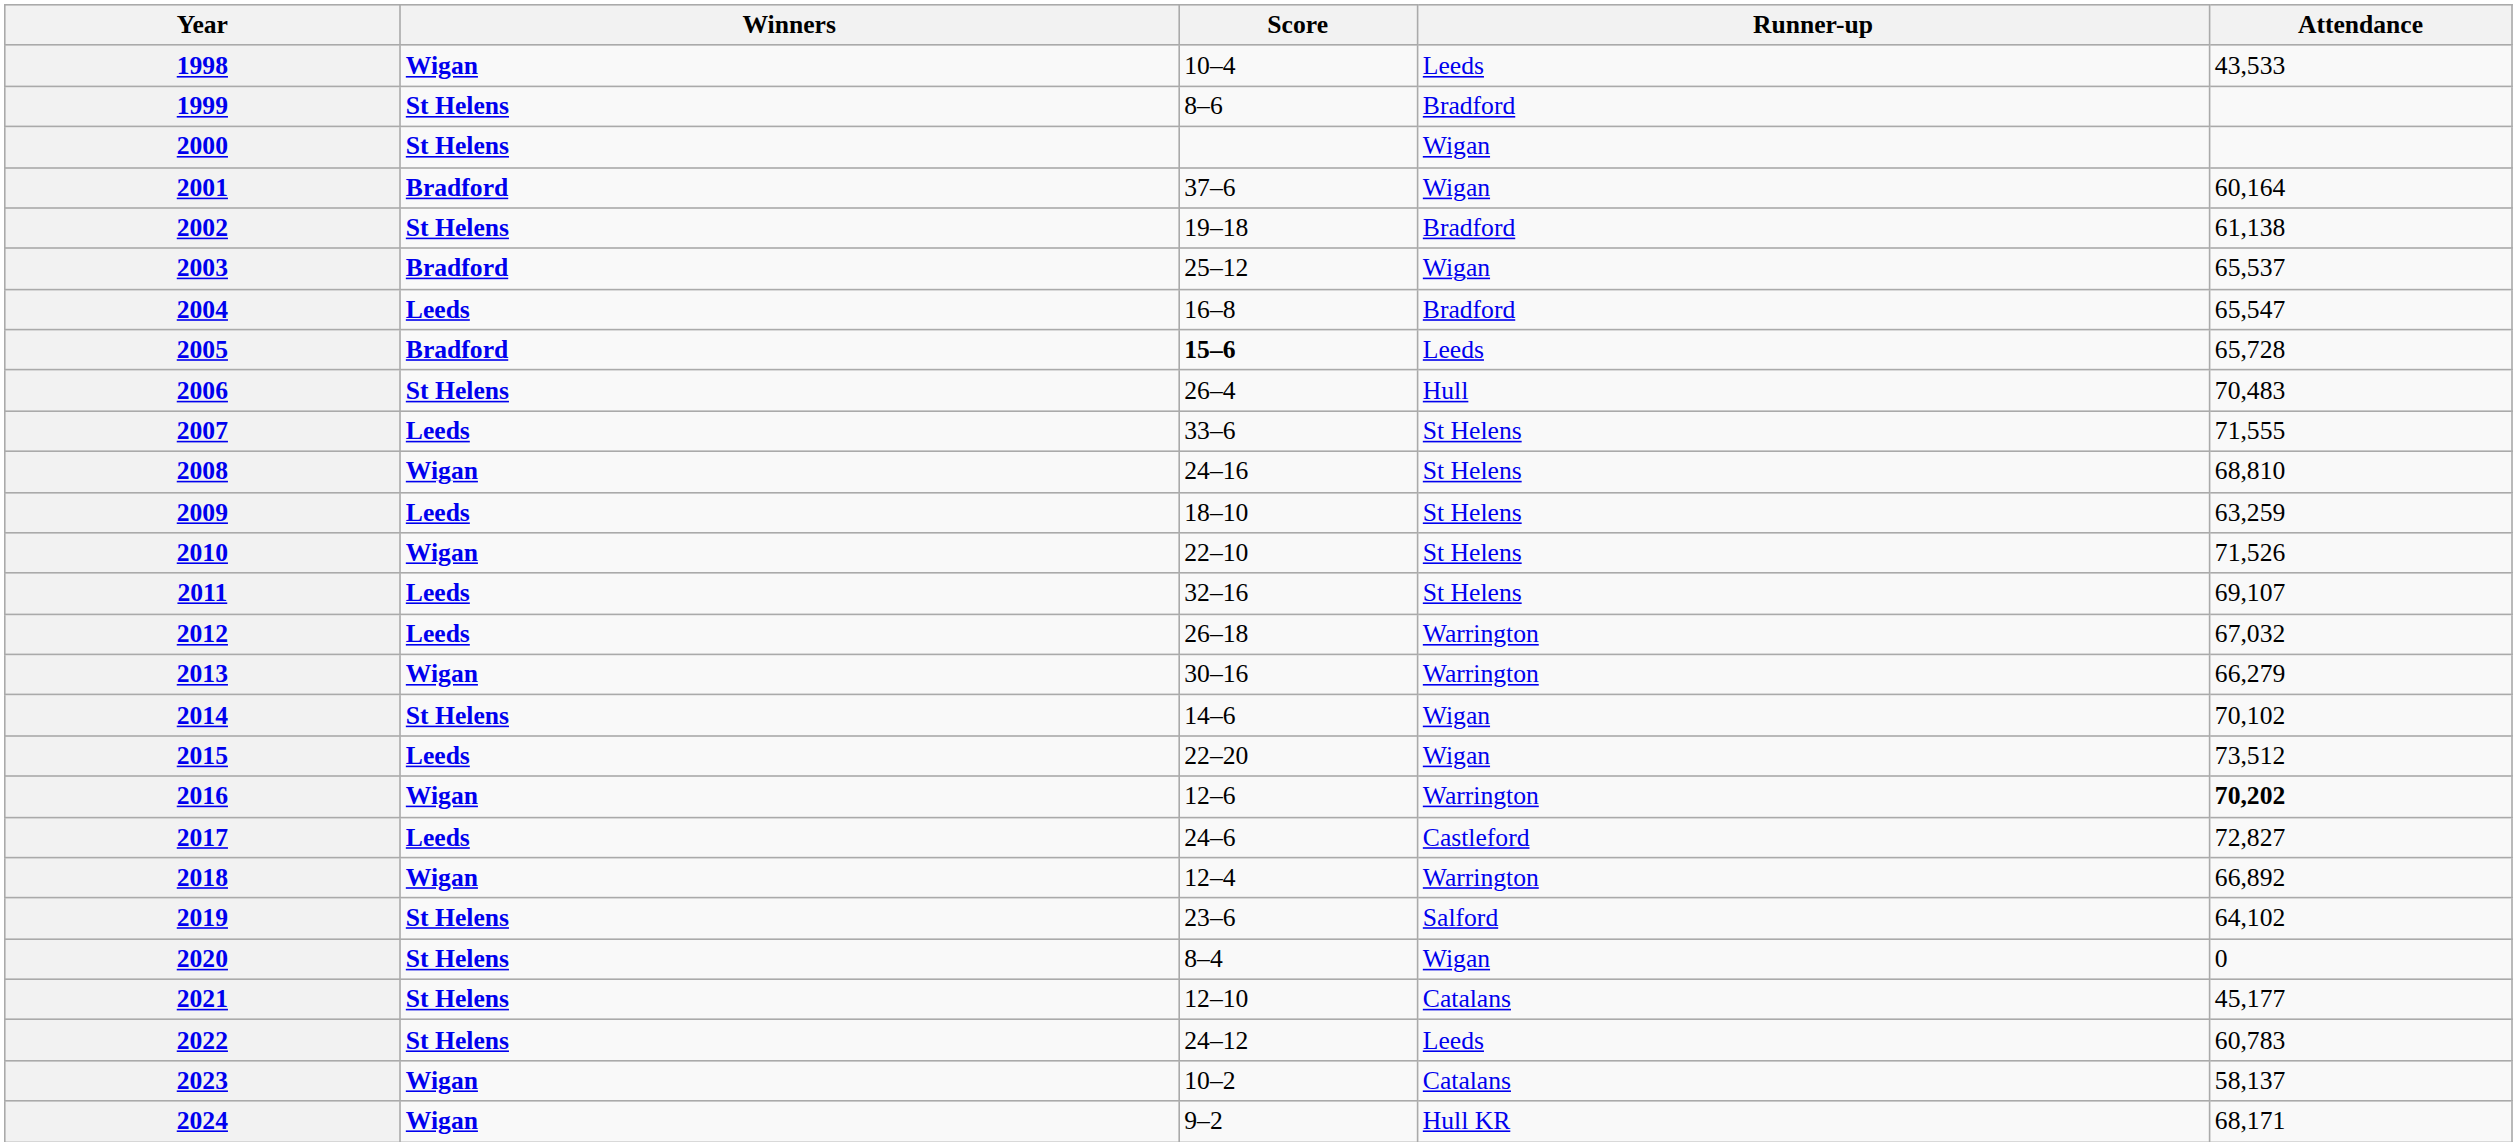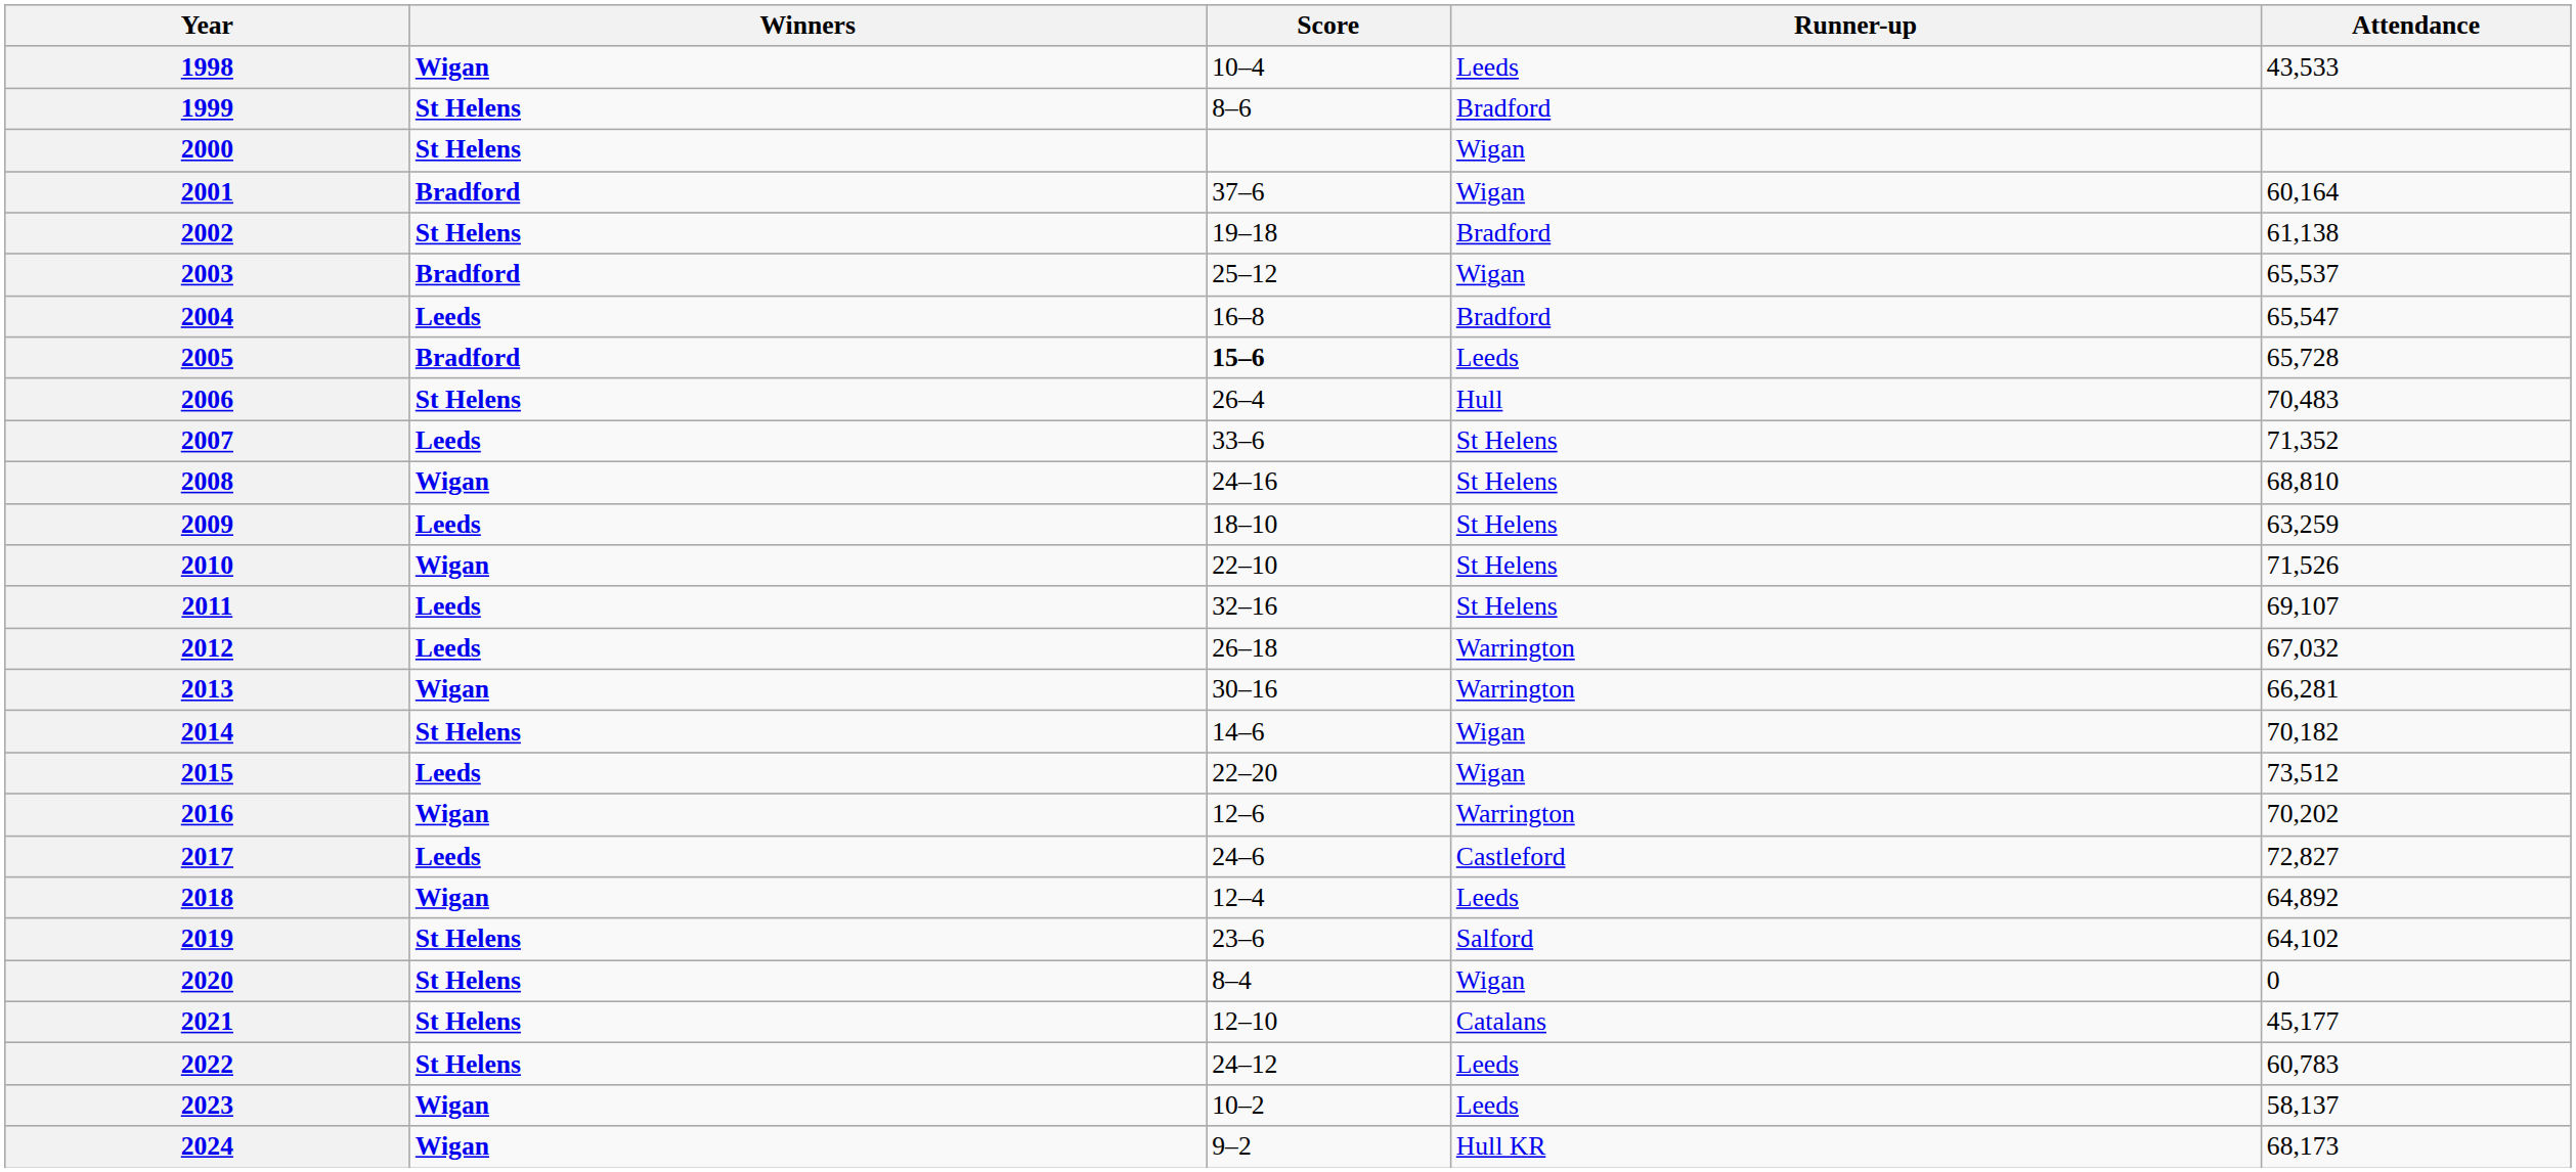2007 | Attendance: 71,555 -> 71,352
2013 | Attendance: 66,279 -> 66,281
2014 | Attendance: 70,102 -> 70,182
2016 | Attendance: bold -> normal
2018 | Runner-up: Warrington -> Leeds
2018 | Attendance: 66,892 -> 64,892
2023 | Runner-up: Catalans -> Leeds
2024 | Attendance: 68,171 -> 68,173
